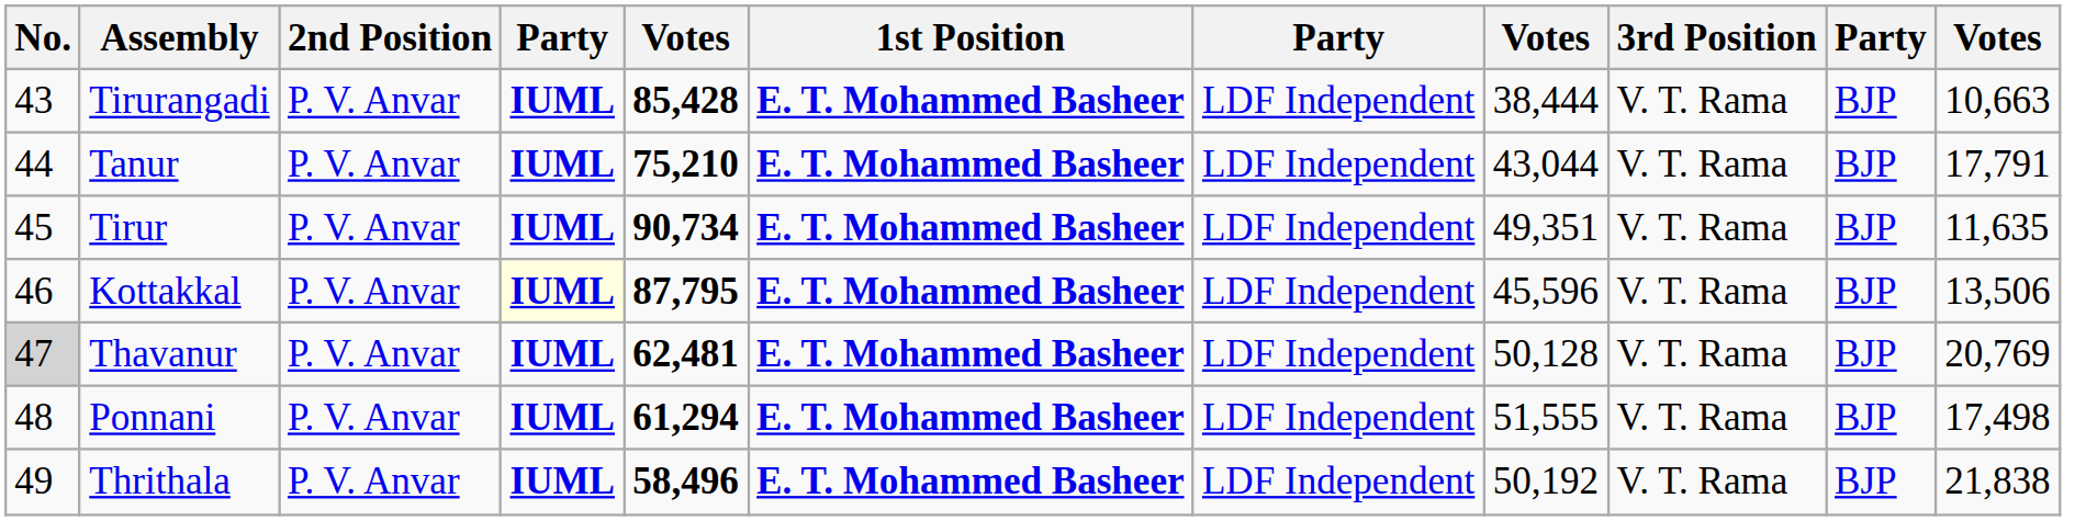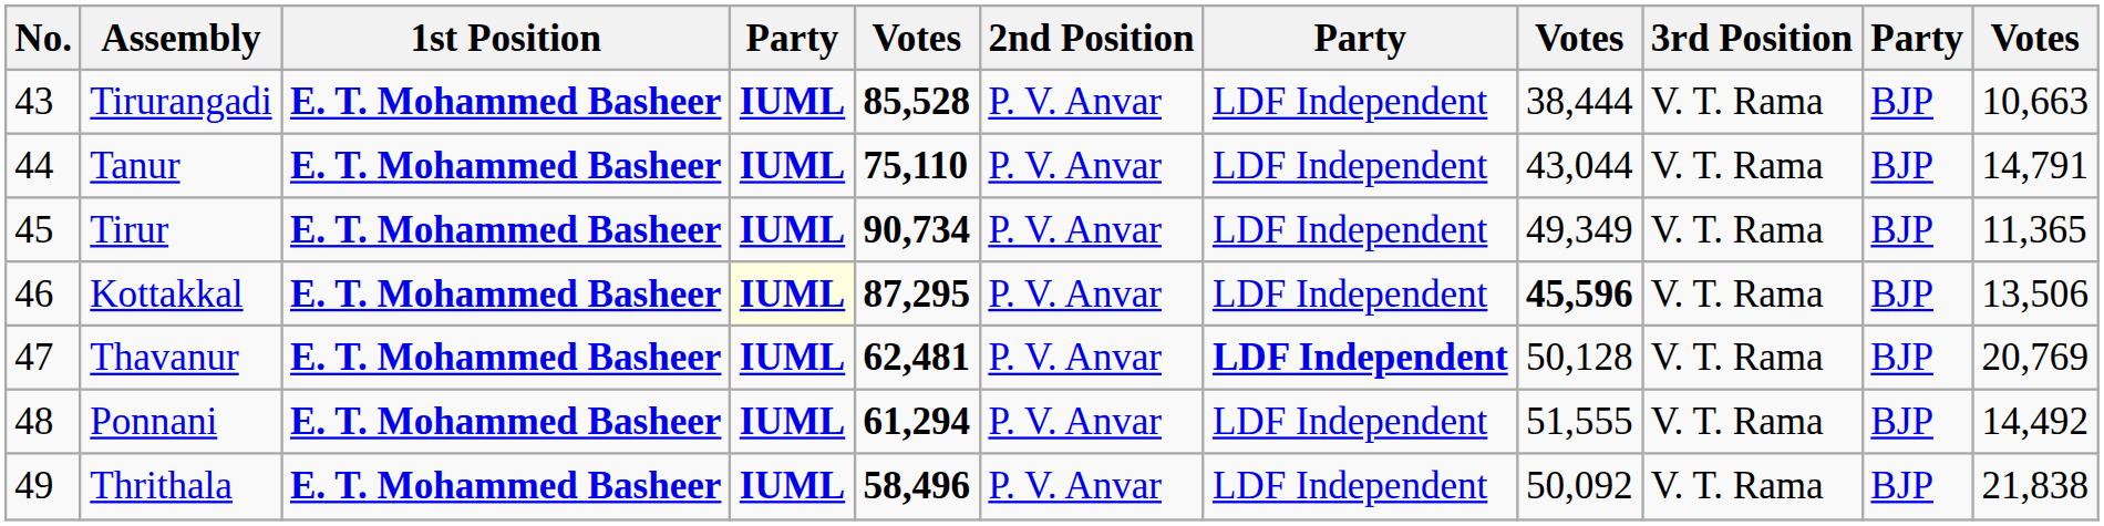columns swapped: 1st Position <-> 2nd Position
Tirurangadi | column 5: 85,428 -> 85,528
Tanur | column 5: 75,210 -> 75,110
Tanur | column 11: 17,791 -> 14,791
Tirur | column 8: 49,351 -> 49,349
Tirur | column 11: 11,635 -> 11,365
Kottakkal | column 5: 87,795 -> 87,295
Kottakkal | column 8: normal -> bold
Thavanur | No.: lightgrey background -> no background
Thavanur | column 7: normal -> bold
Ponnani | column 11: 17,498 -> 14,492
Thrithala | column 8: 50,192 -> 50,092
